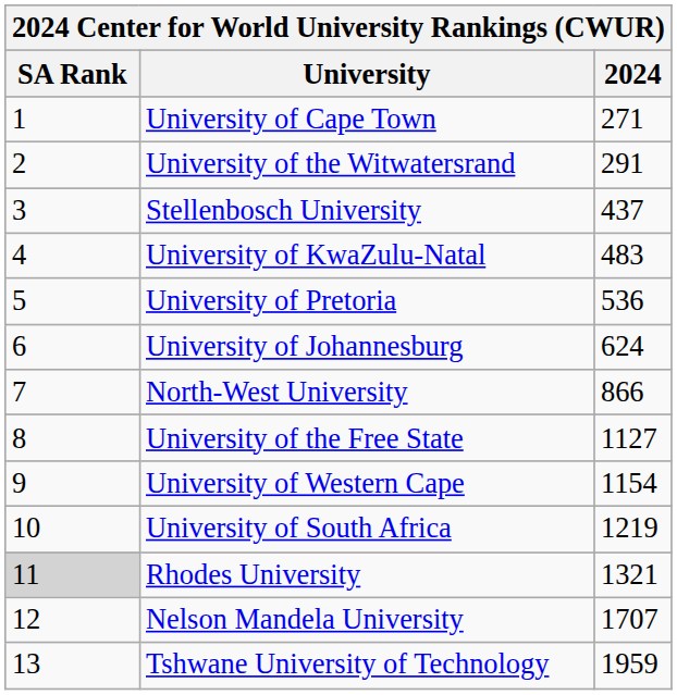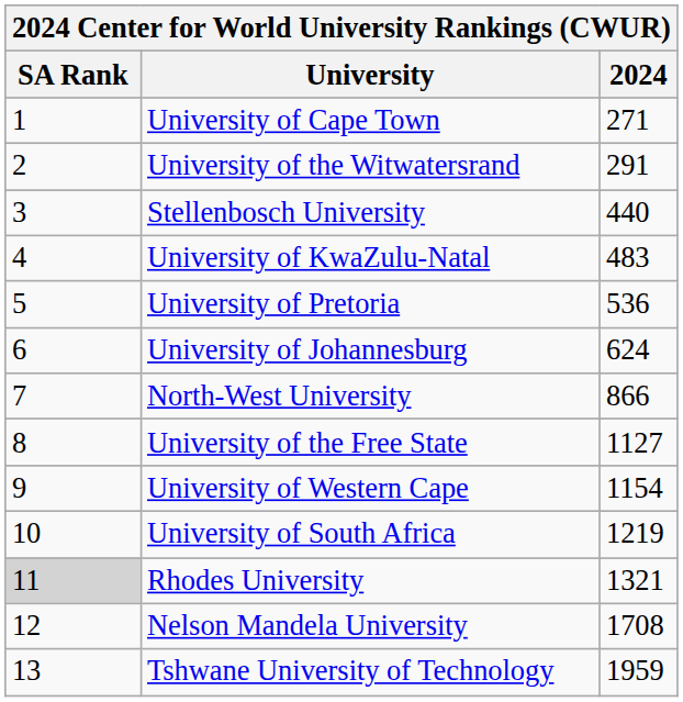Stellenbosch University | 2024: 437 -> 440
Nelson Mandela University | 2024: 1707 -> 1708
